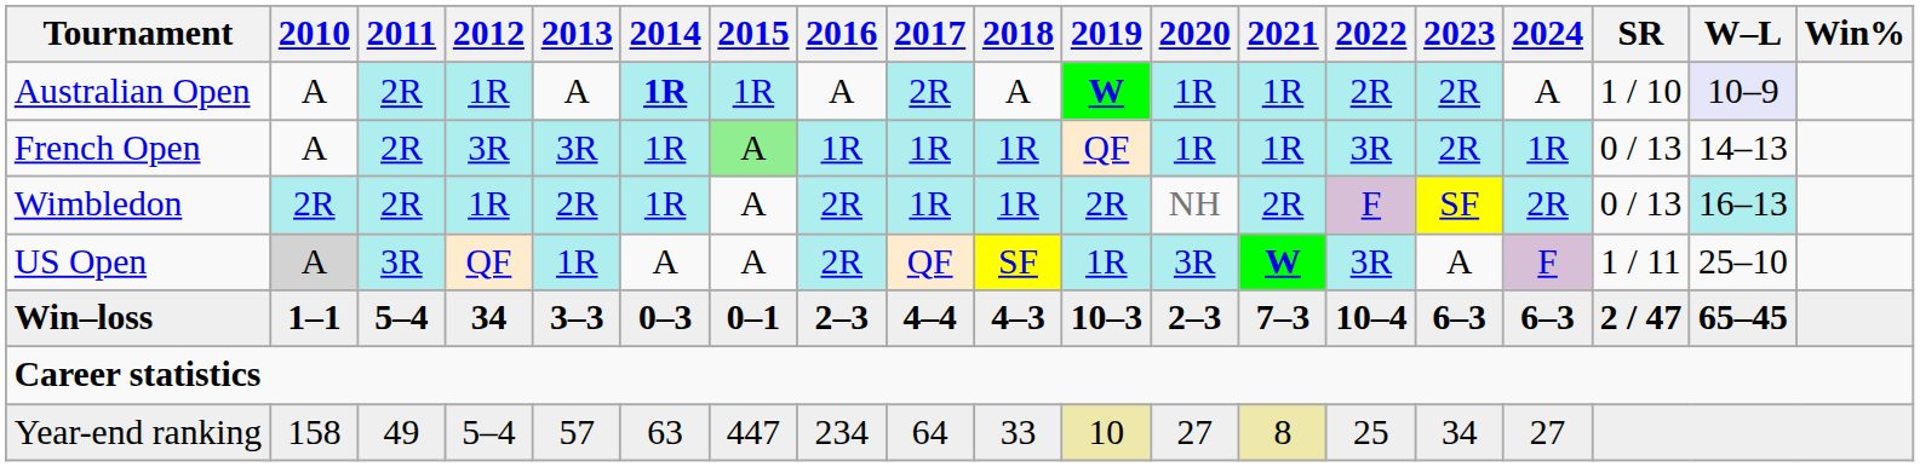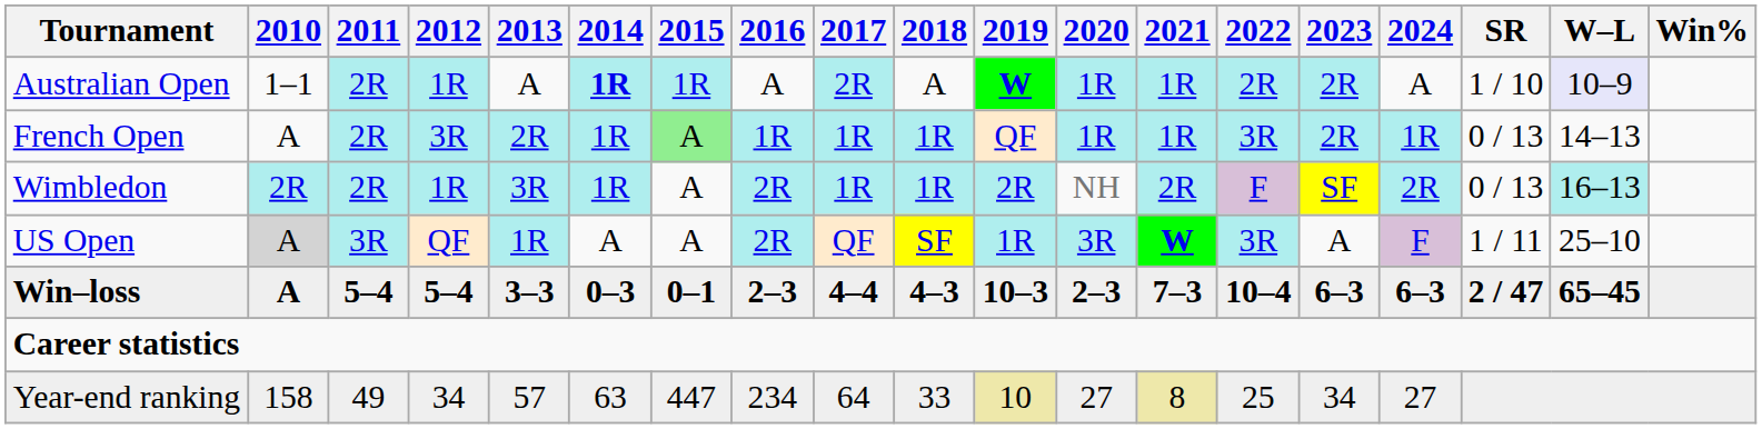Australian Open | 2010: A -> 1–1
French Open | 2013: 3R -> 2R
Wimbledon | 2013: 2R -> 3R
Win–loss | 2010: 1–1 -> A
Win–loss | 2012: 34 -> 5–4
Year-end ranking | 2012: 5–4 -> 34
